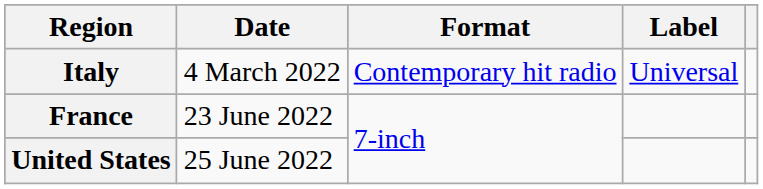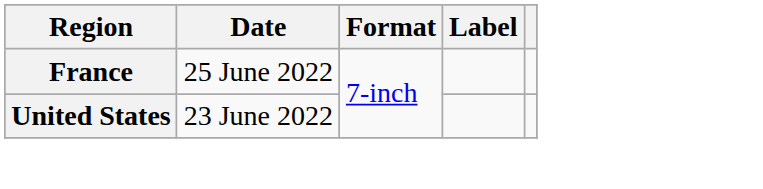- row: Italy | 4 March 2022 | Contemporary hit radio | Universal
France | Date: 23 June 2022 -> 25 June 2022
United States | Date: 25 June 2022 -> 23 June 2022
